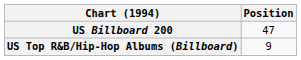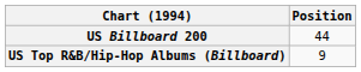US Billboard 200 | Position: 47 -> 44
